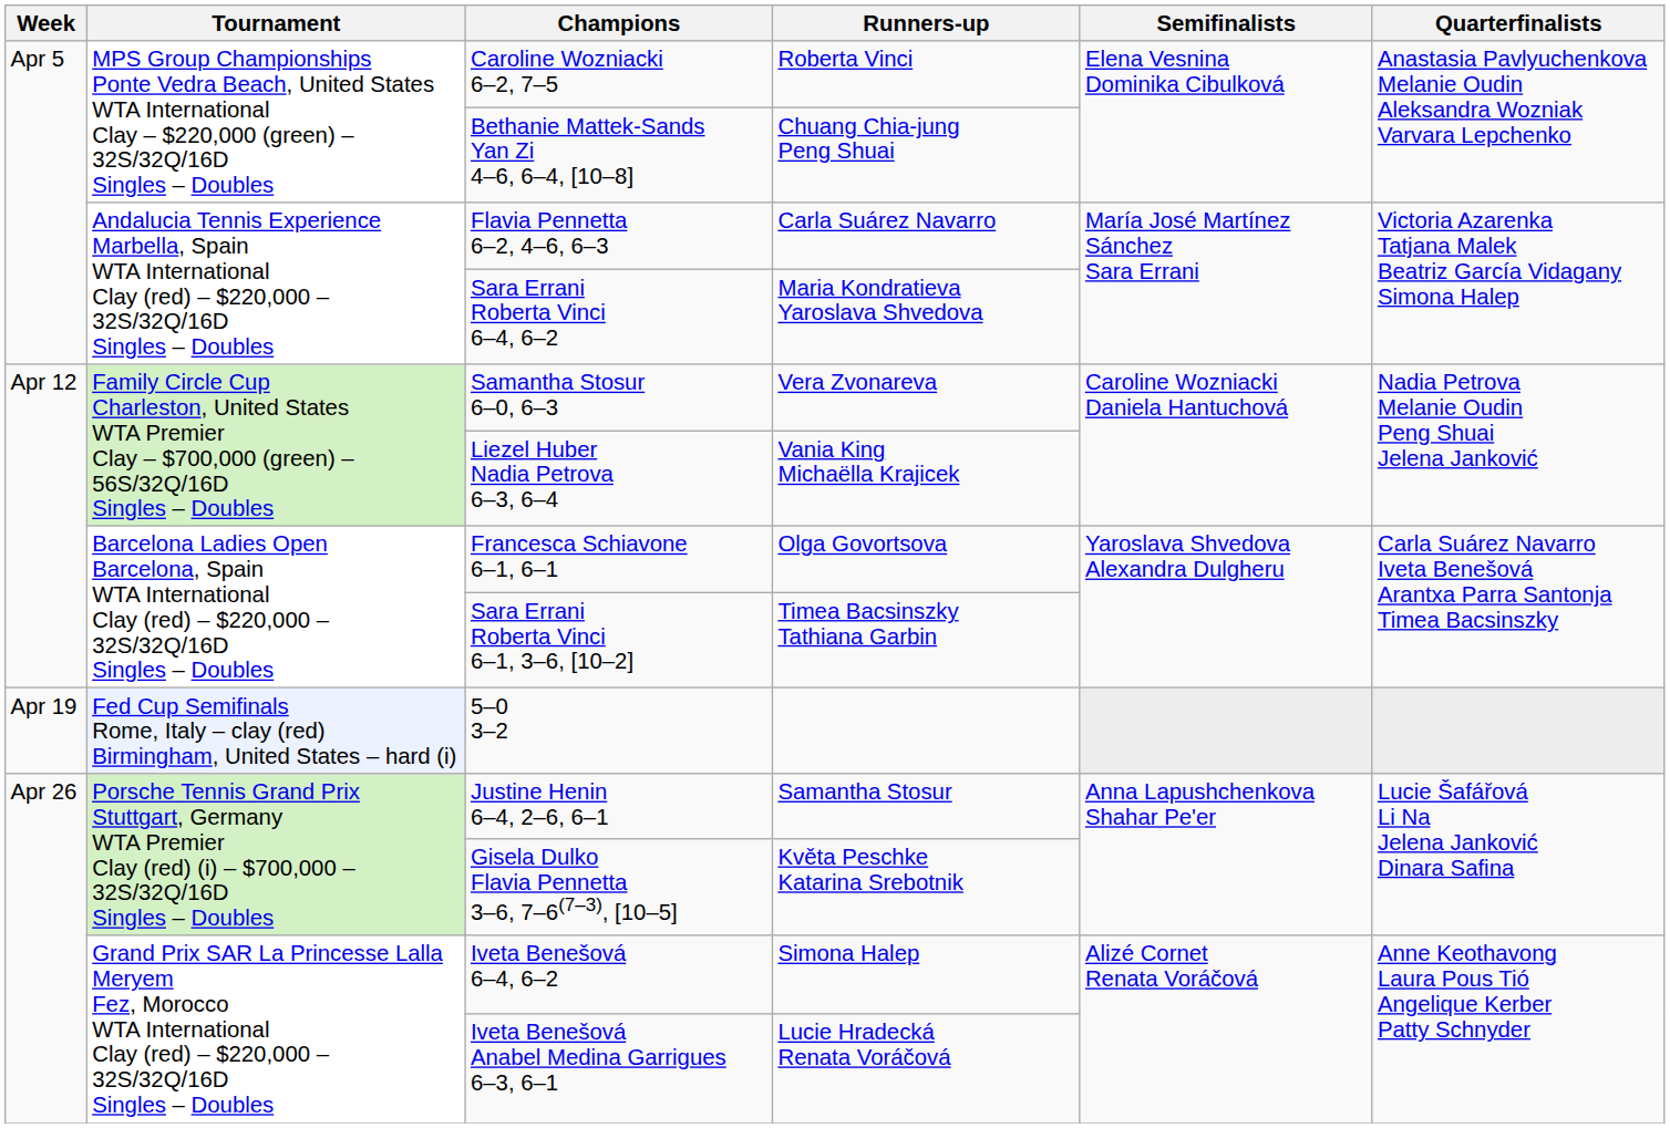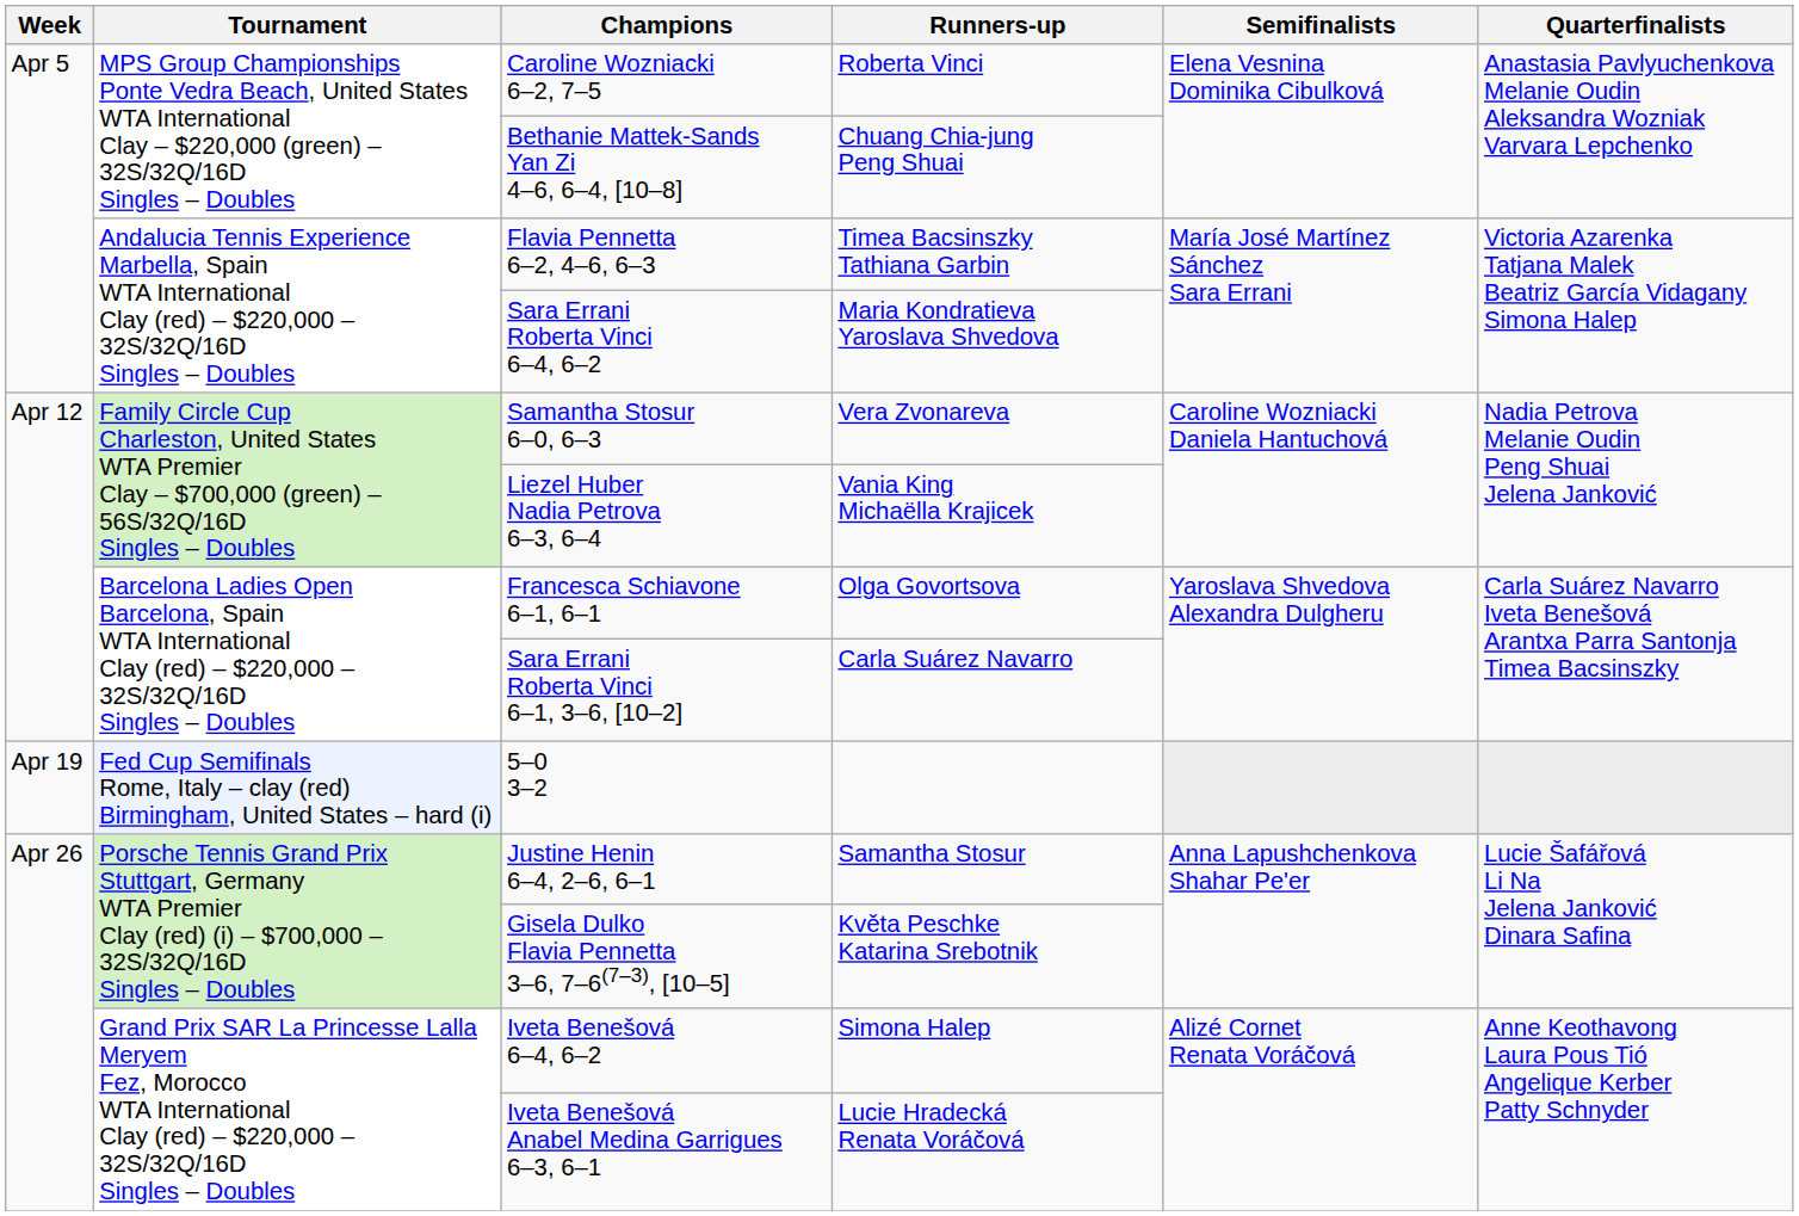Flavia Pennetta 6–2, 4–6, 6–3 | Runners-up: Carla Suárez Navarro -> Timea Bacsinszky Tathiana Garbin
Sara Errani Roberta Vinci 6–1, 3–6, [10–2] | Runners-up: Timea Bacsinszky Tathiana Garbin -> Carla Suárez Navarro
